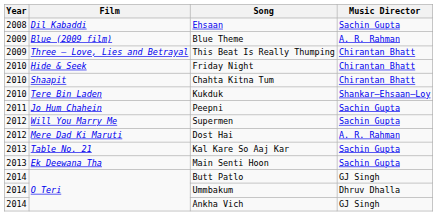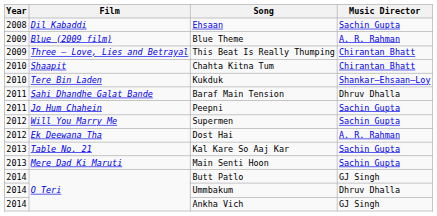- row: 2010 | Hide & Seek | Friday Night | Chirantan Bhatt
+ row: 2011 | Sahi Dhandhe Galat Bande | Baraf Main Tension | Dhruv Dhalla
Dost Hai | Film: Mere Dad Ki Maruti -> Ek Deewana Tha
Main Senti Hoon | Film: Ek Deewana Tha -> Mere Dad Ki Maruti
